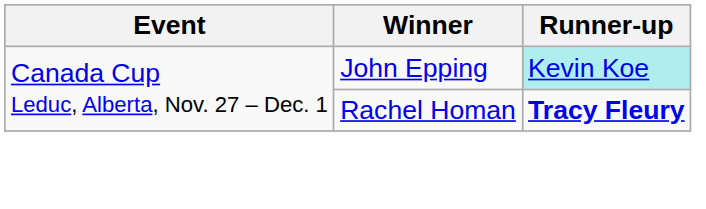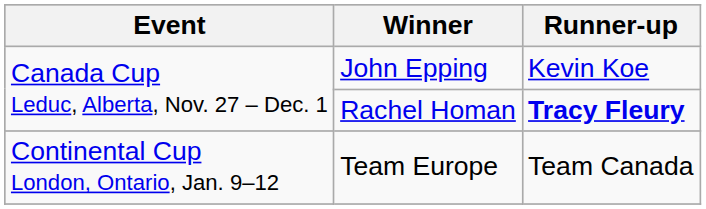John Epping | Runner-up: paleturquoise background -> no background
+ row: Continental Cup London, Ontario, Jan. 9–12 | Team Europe | Team Canada
